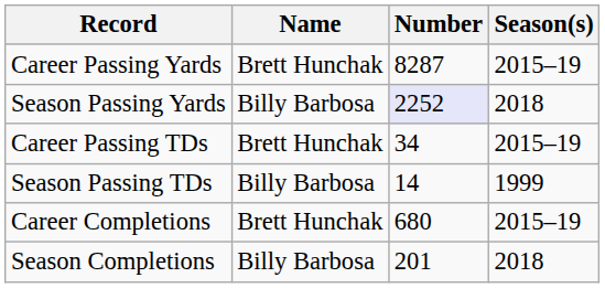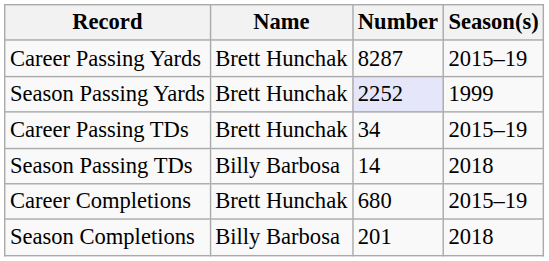Season Passing Yards | Name: Billy Barbosa -> Brett Hunchak
Season Passing Yards | Season(s): 2018 -> 1999
Season Passing TDs | Season(s): 1999 -> 2018
